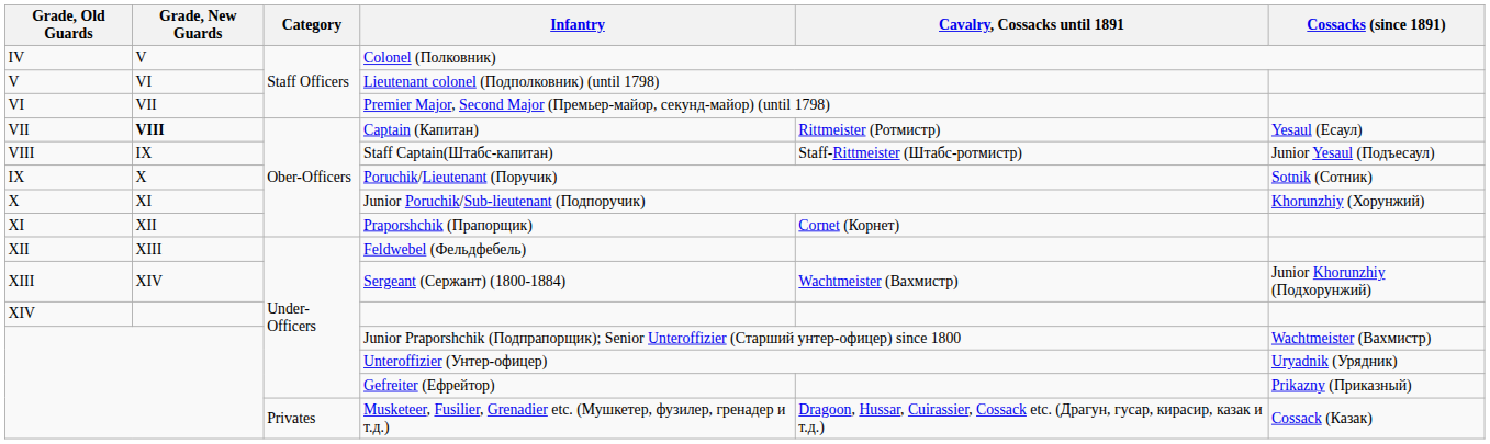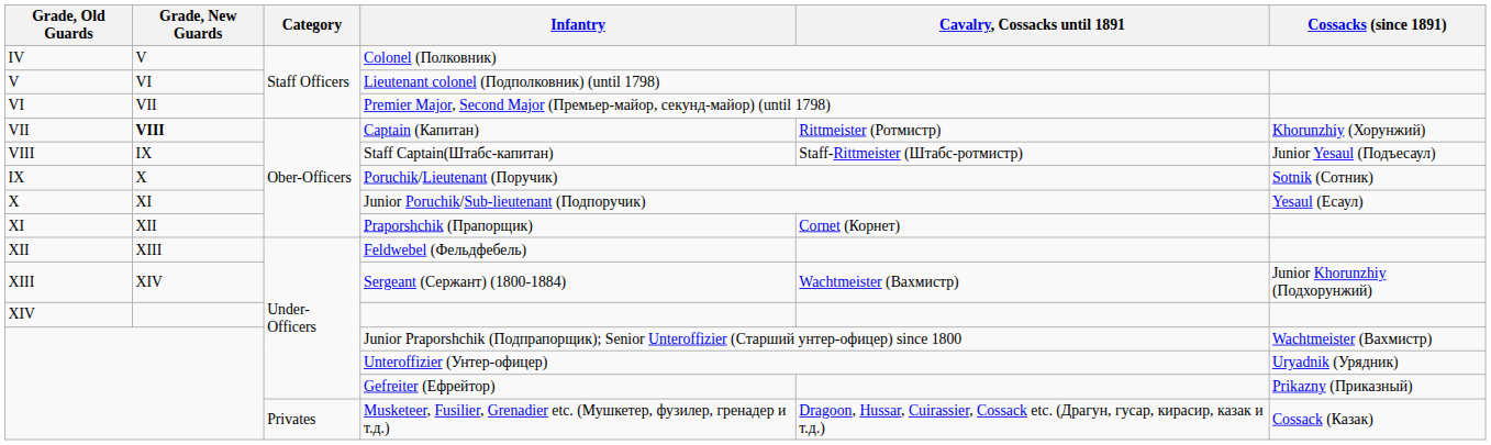Captain (Капитан) | Cossacks (since 1891): Yesaul (Есаул) -> Khorunzhiy (Хорунжий)
Junior Poruchik/Sub-lieutenant (Подпоручик) | Cossacks (since 1891): Khorunzhiy (Хорунжий) -> Yesaul (Есаул)
